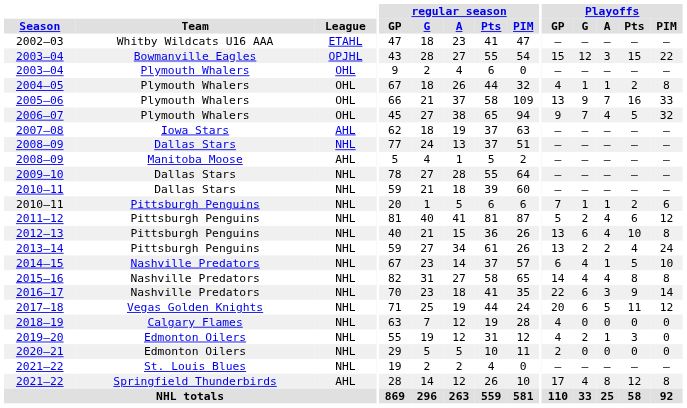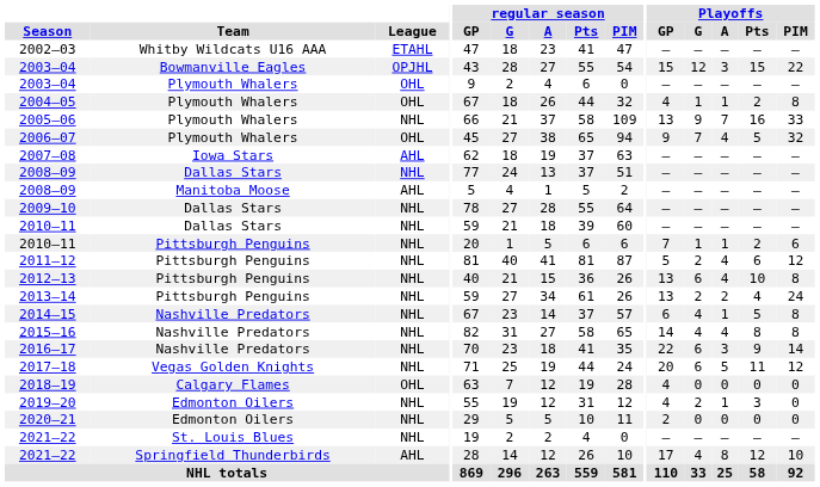2005–06 | League: OHL -> NHL
2014–15 | Playoffs / PIM: 10 -> 8
2018–19 | League: NHL -> OHL
2021–22 / Springfield Thunderbirds | Playoffs / PIM: 8 -> 10
